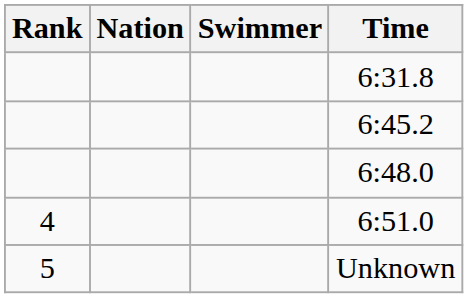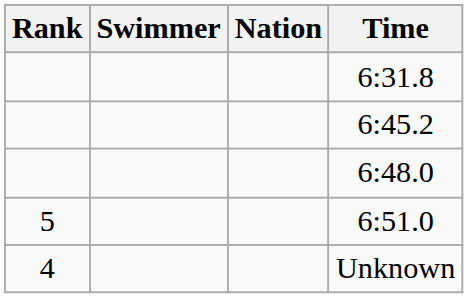columns swapped: Swimmer <-> Nation
6:51.0 | Rank: 4 -> 5
Unknown | Rank: 5 -> 4
